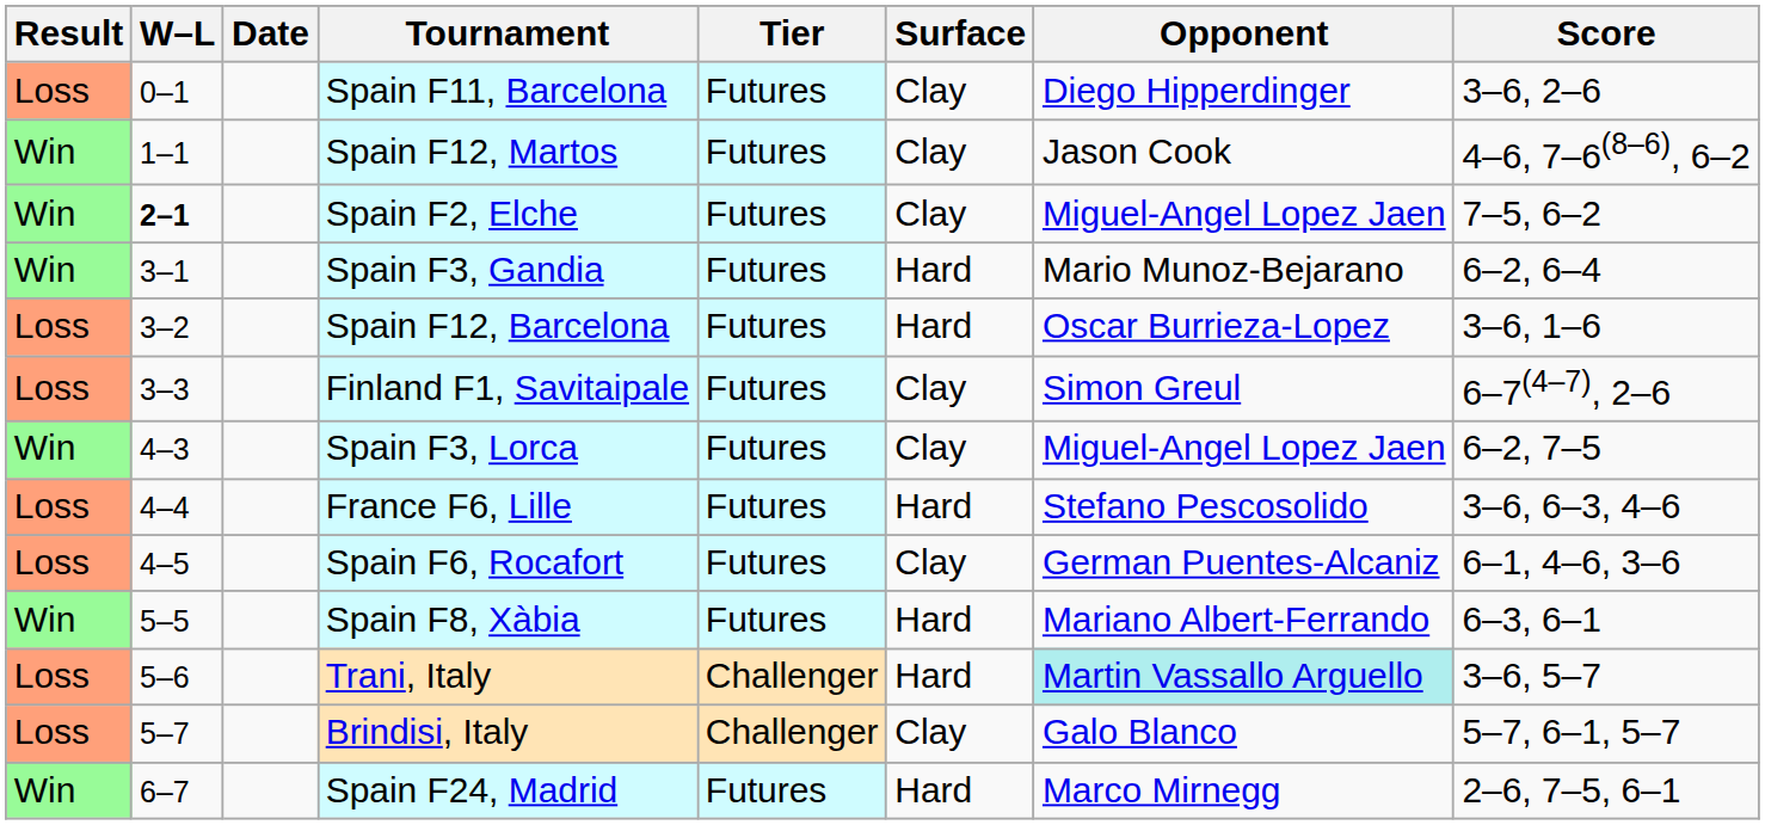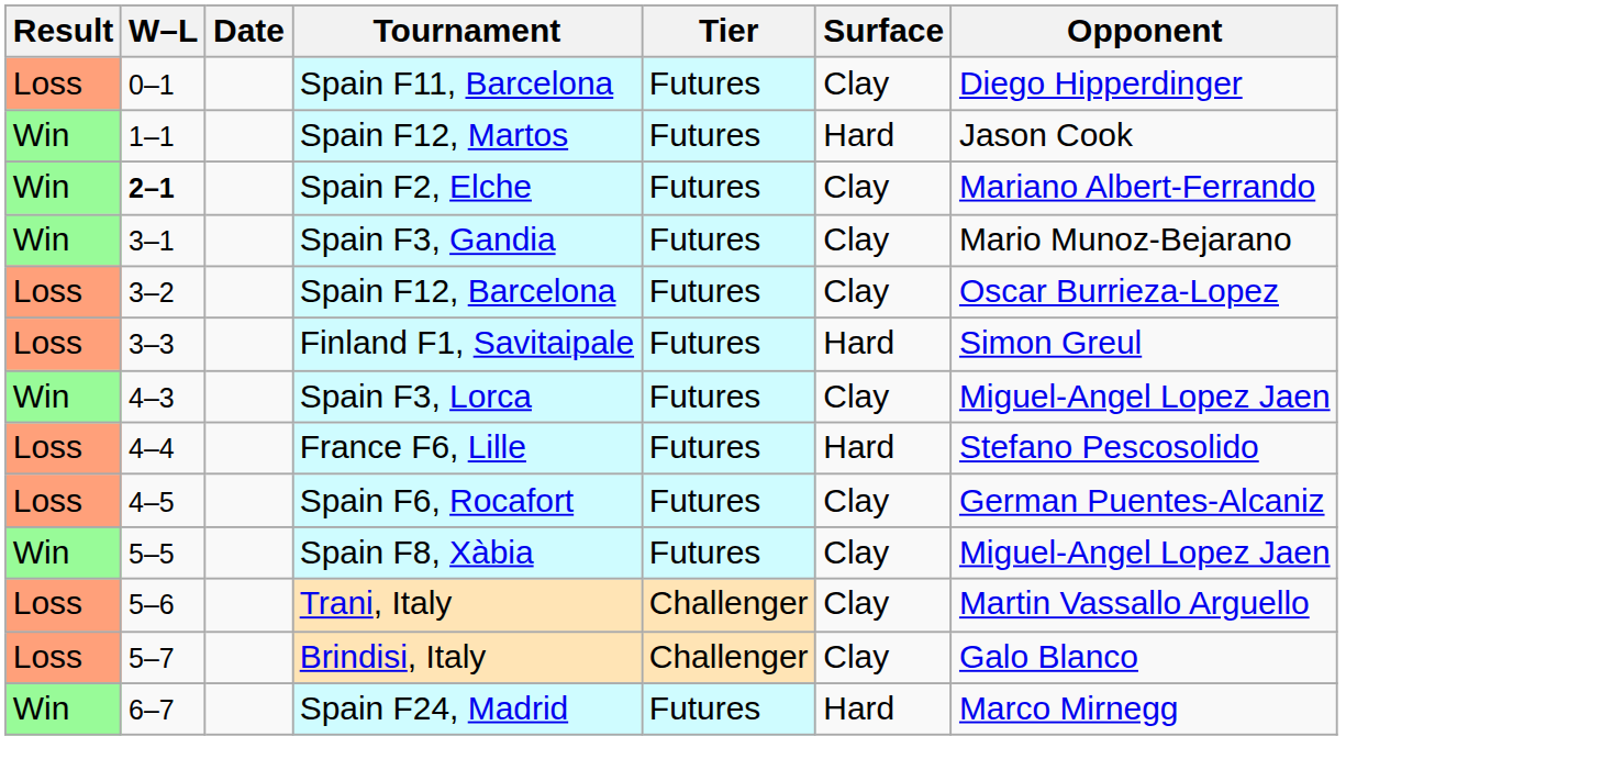- column: Score | 3–6, 2–6 | 4–6, 7–6(8–6), 6–2 | 7–5, 6–2 | 6–2, 6–4 | 3–6, 1–6 | 6–7(4–7), 2–6 | 6–2, 7–5 | 3–6, 6–3, 4–6 | 6–1, 4–6, 3–6 | 6–3, 6–1 | 3–6, 5–7 | 5–7, 6–1, 5–7 | 2–6, 7–5, 6–1
Spain F12, Martos | Surface: Clay -> Hard
Spain F2, Elche | Opponent: Miguel-Angel Lopez Jaen -> Mariano Albert-Ferrando
Spain F3, Gandia | Surface: Hard -> Clay
Spain F12, Barcelona | Surface: Hard -> Clay
Finland F1, Savitaipale | Surface: Clay -> Hard
Spain F8, Xàbia | Surface: Hard -> Clay
Spain F8, Xàbia | Opponent: Mariano Albert-Ferrando -> Miguel-Angel Lopez Jaen
Trani, Italy | Surface: Hard -> Clay
Trani, Italy | Opponent: paleturquoise background -> no background
